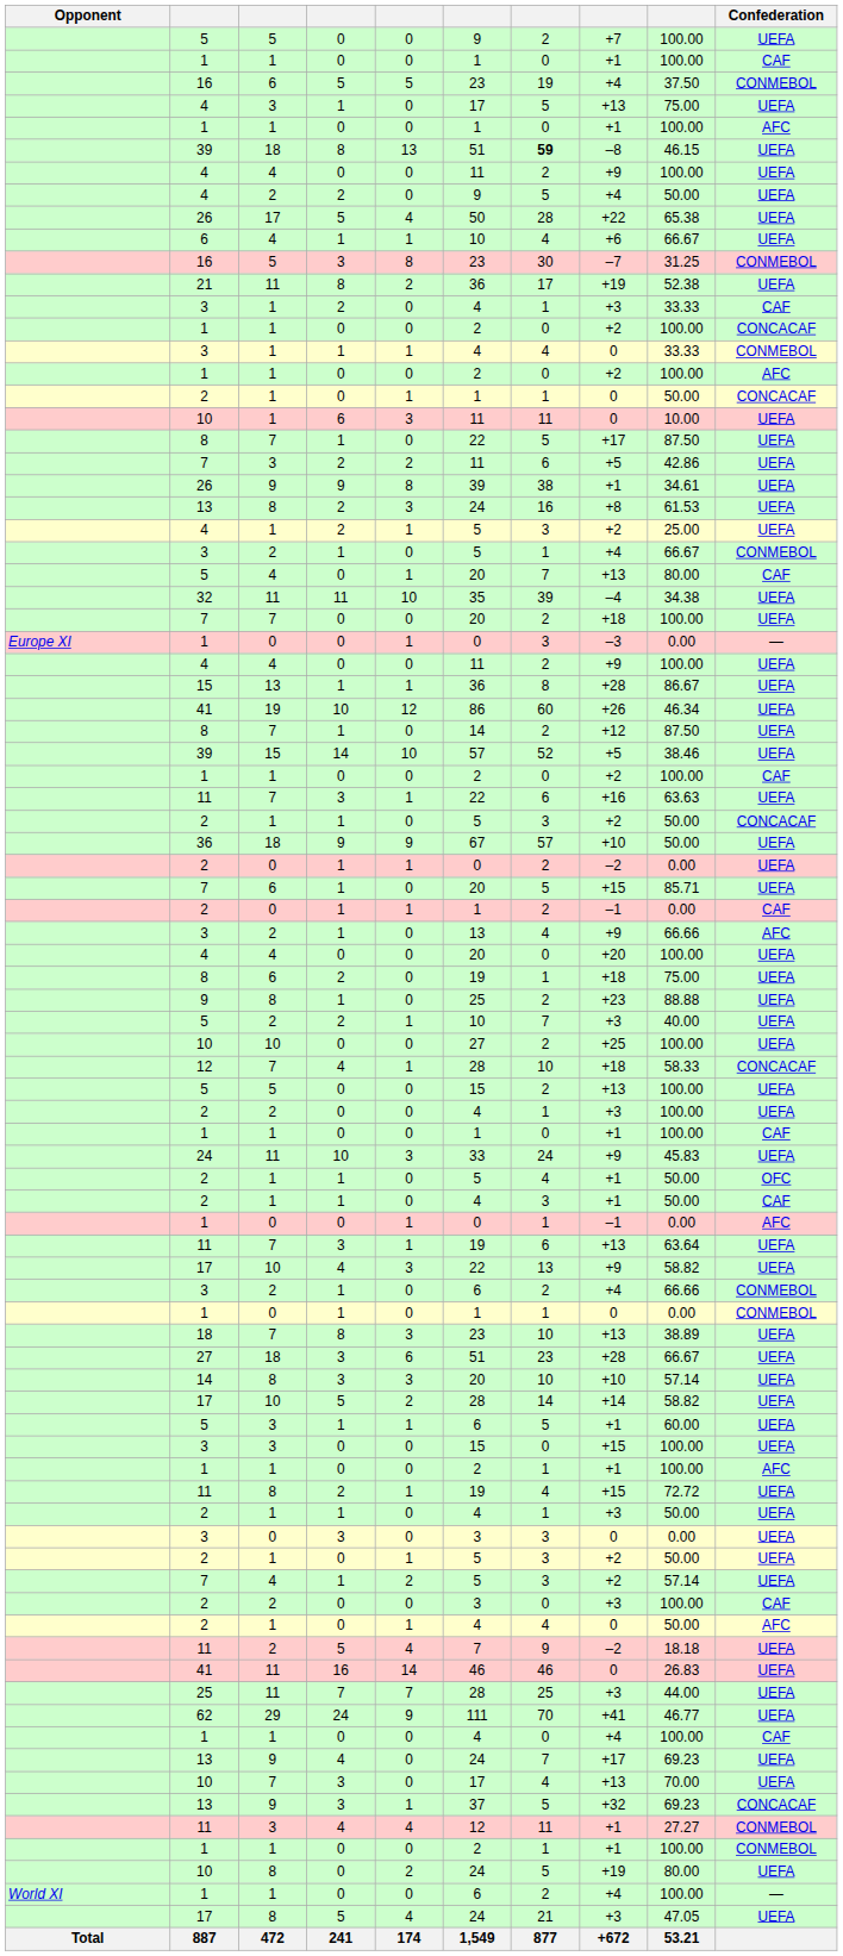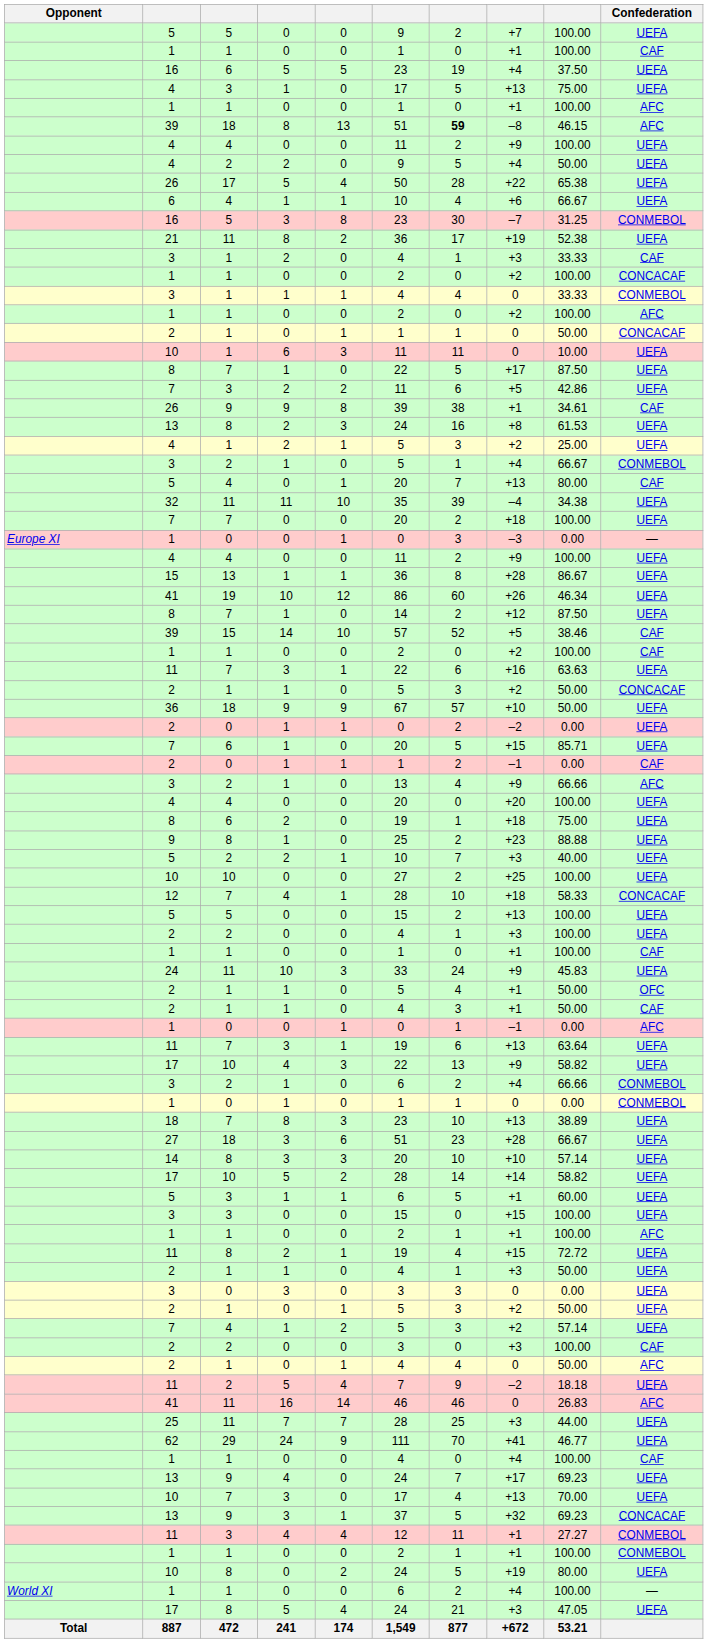16 / 6 | Confederation: CONMEBOL -> UEFA
39 / 18 | Confederation: UEFA -> AFC
26 / 9 | Confederation: UEFA -> CAF
39 / 15 | Confederation: UEFA -> CAF
41 / 11 | Confederation: UEFA -> AFC
